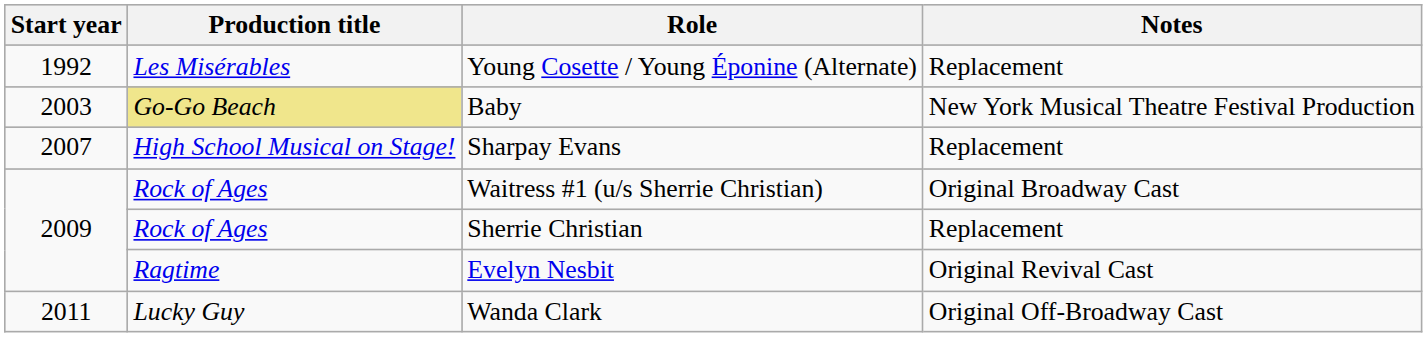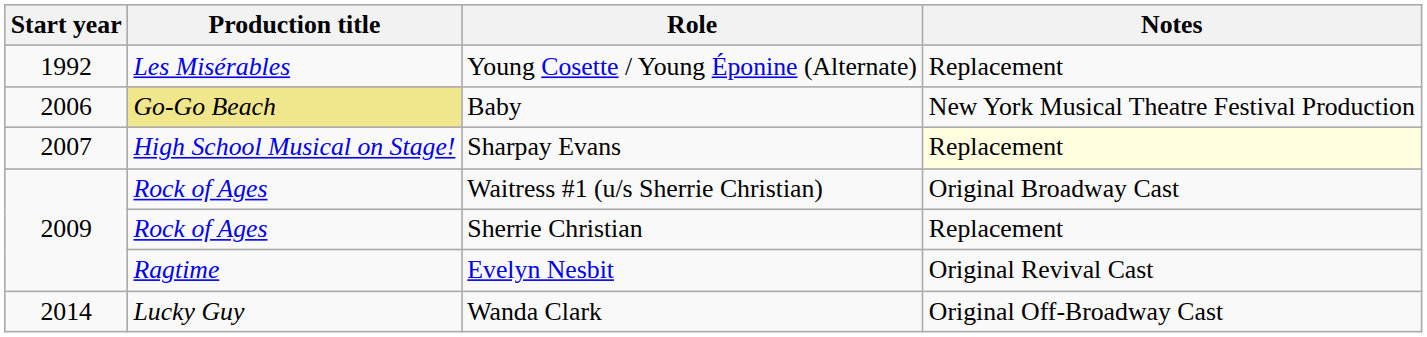Baby | Start year: 2003 -> 2006
Sharpay Evans | Notes: no background -> lightyellow background
Wanda Clark | Start year: 2011 -> 2014
